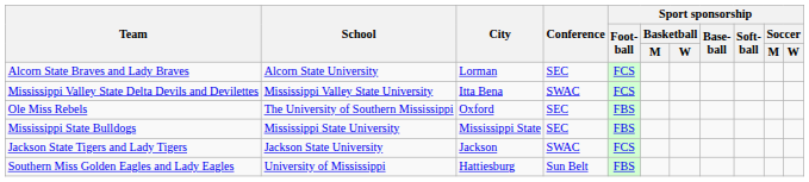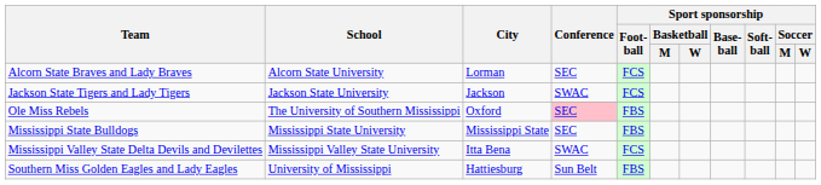rows swapped: Jackson State Tigers and Lady Tigers <-> Mississippi Valley State Delta Devils and Devilettes
Ole Miss Rebels | Conference: no background -> pink background
